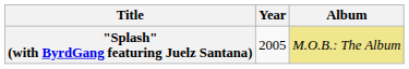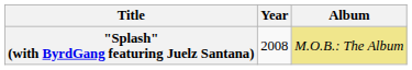"Splash" (with ByrdGang featuring Juelz Santana) | Year: 2005 -> 2008
